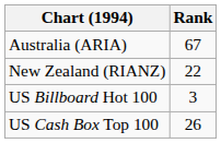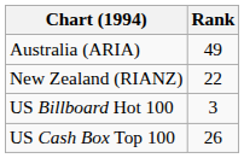Australia (ARIA) | Rank: 67 -> 49
